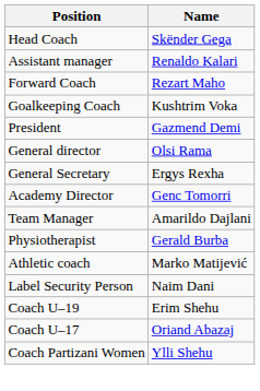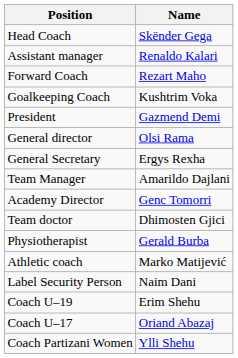rows swapped: Academy Director <-> Team Manager
+ row: Team doctor | Dhimosten Gjici
